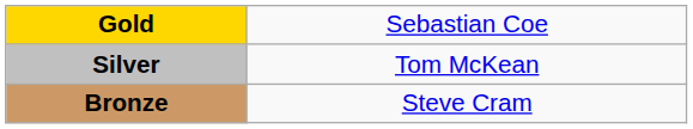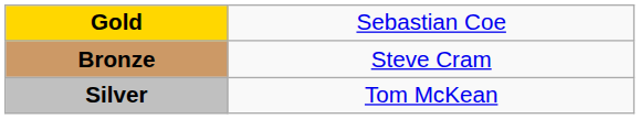rows swapped: Silver <-> Bronze
